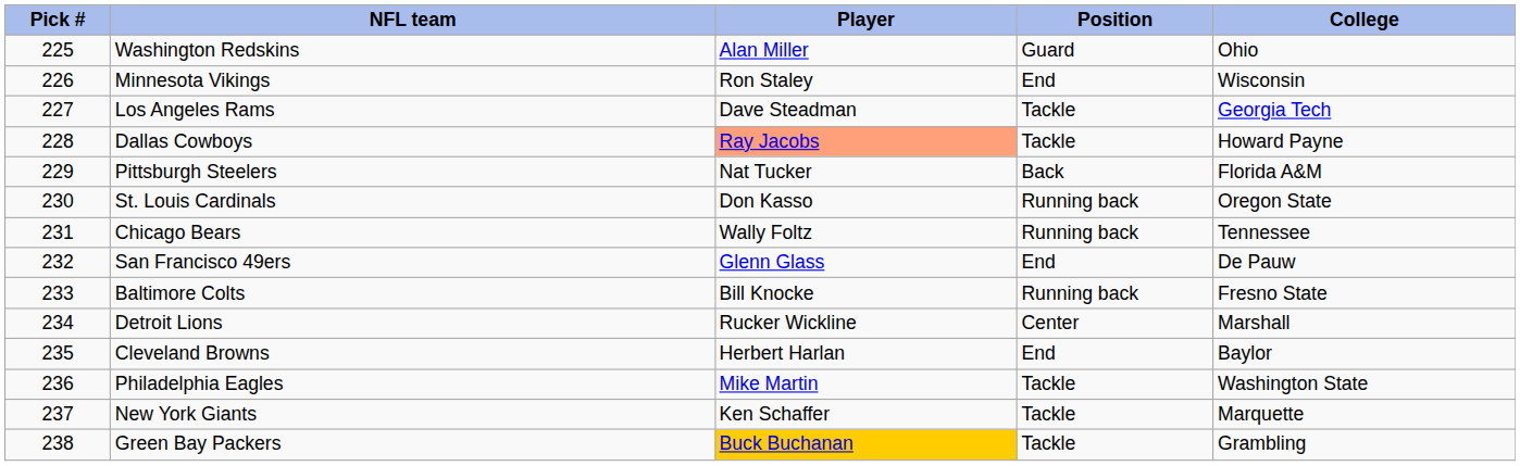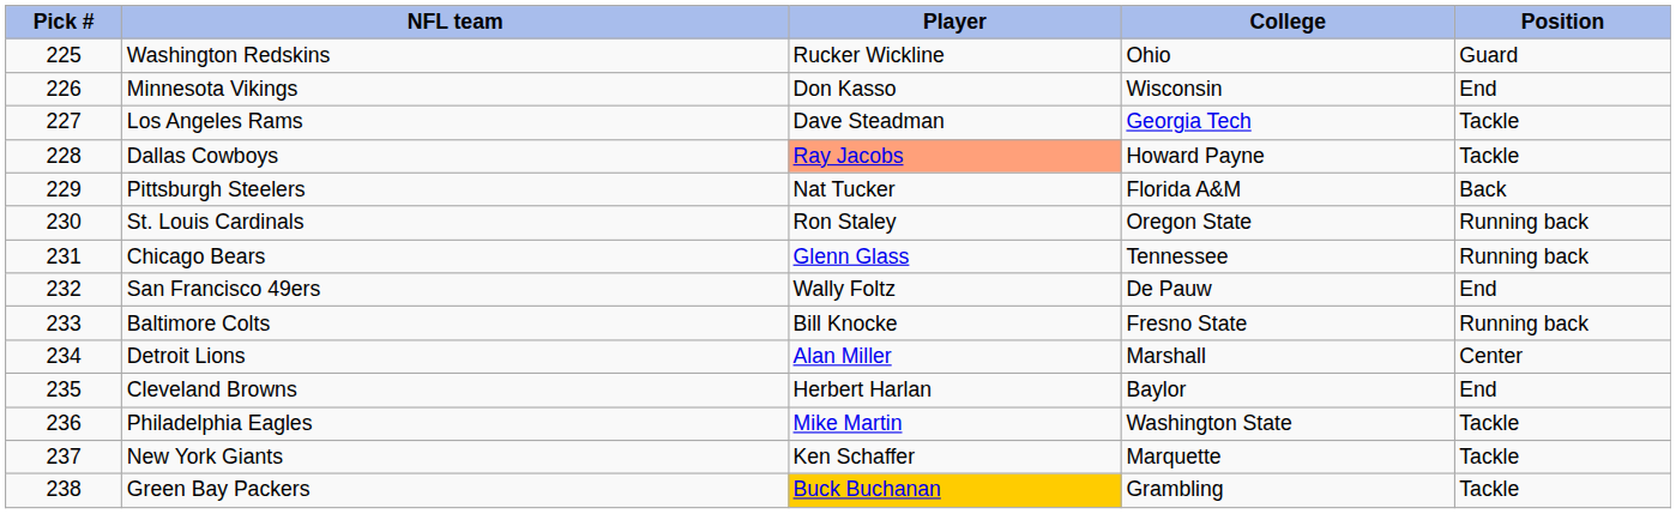columns swapped: Position <-> College
Washington Redskins | Player: Alan Miller -> Rucker Wickline
Minnesota Vikings | Player: Ron Staley -> Don Kasso
St. Louis Cardinals | Player: Don Kasso -> Ron Staley
Chicago Bears | Player: Wally Foltz -> Glenn Glass
San Francisco 49ers | Player: Glenn Glass -> Wally Foltz
Detroit Lions | Player: Rucker Wickline -> Alan Miller
